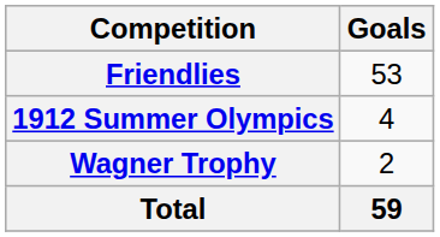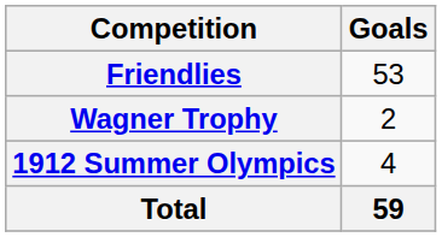rows swapped: 1912 Summer Olympics <-> Wagner Trophy
